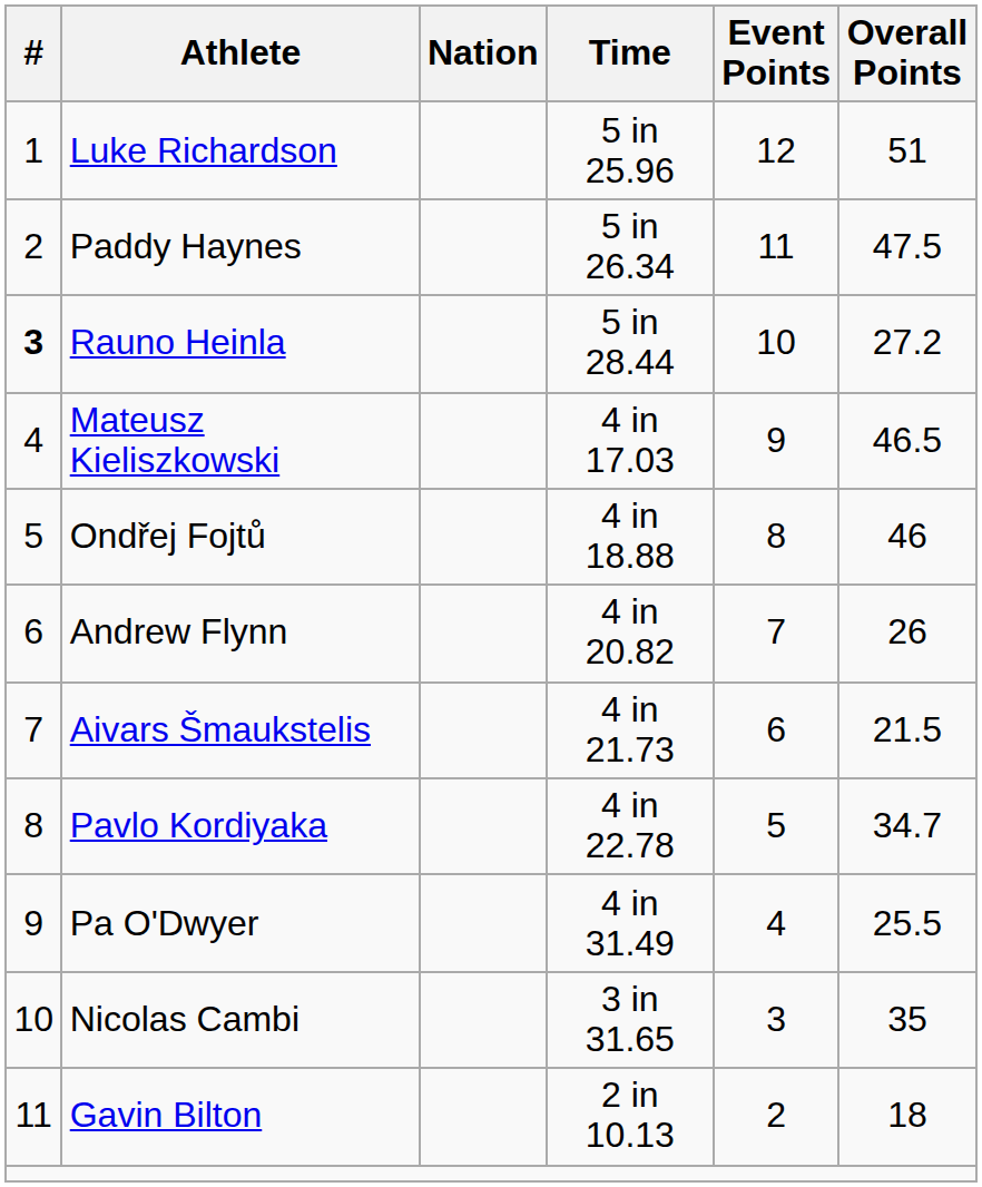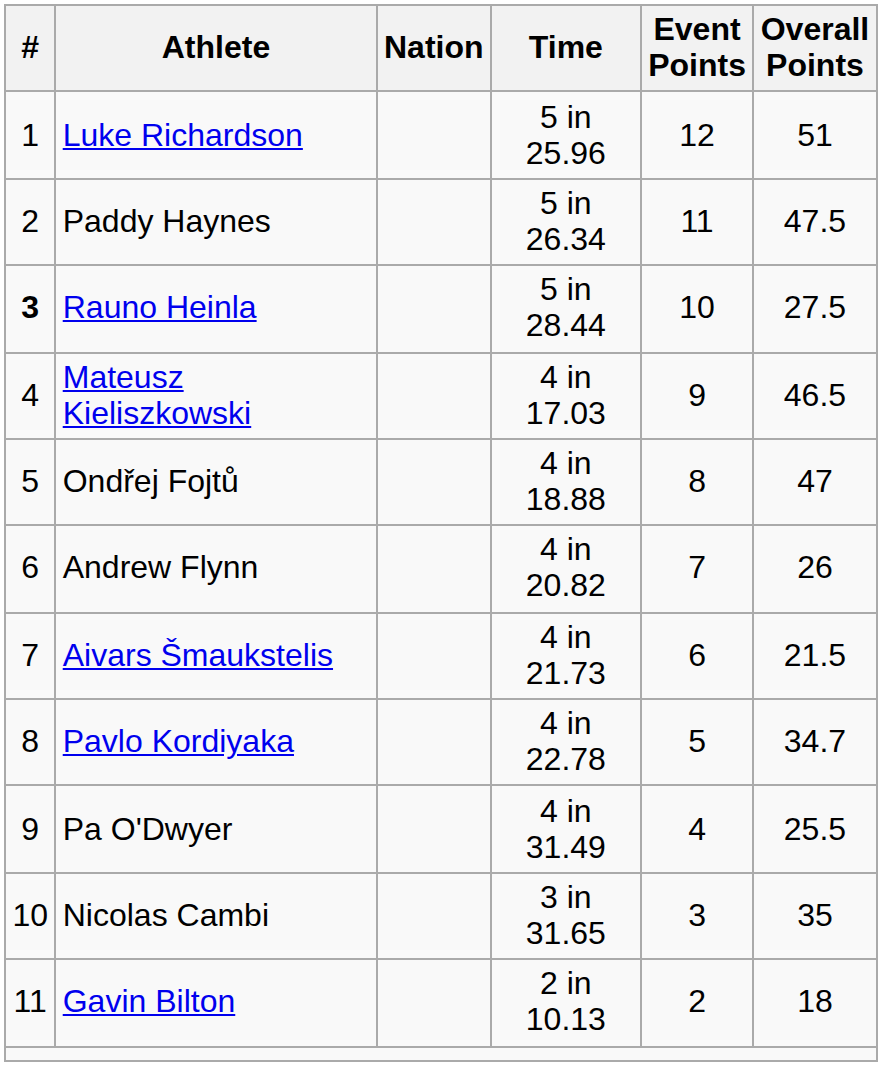Rauno Heinla | Overall Points: 27.2 -> 27.5
Ondřej Fojtů | Overall Points: 46 -> 47
